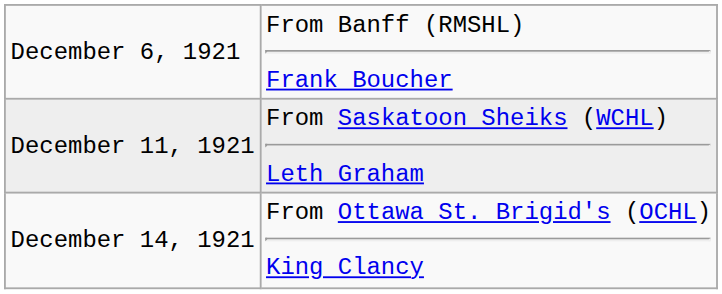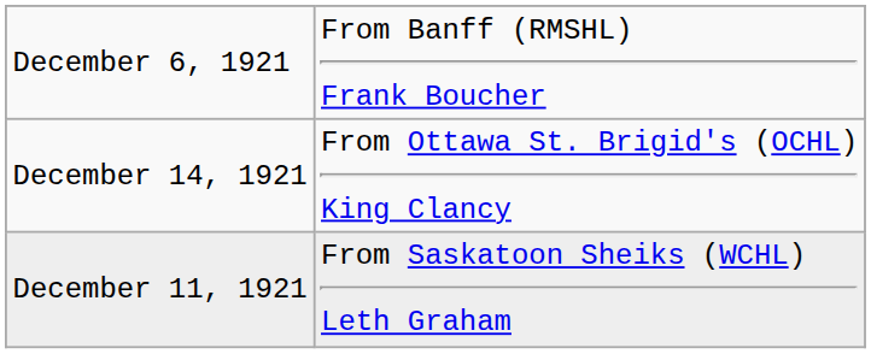rows swapped: December 11, 1921 <-> December 14, 1921
